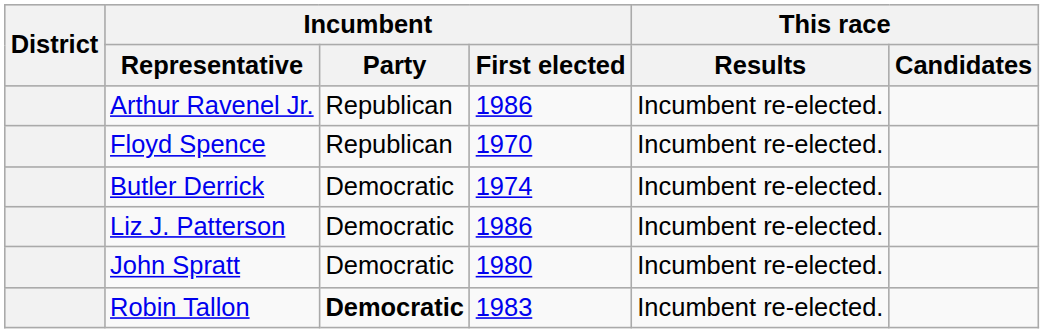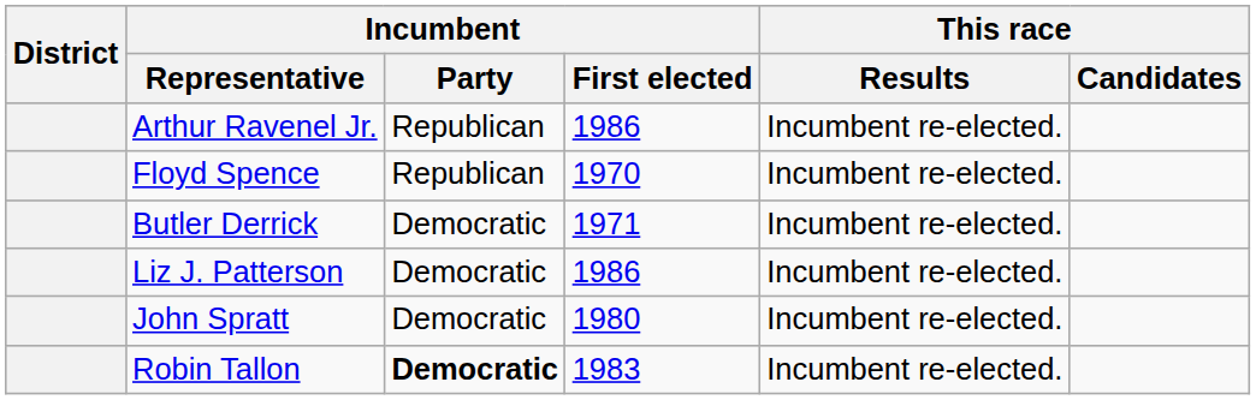Butler Derrick | Incumbent / First elected: 1974 -> 1971
